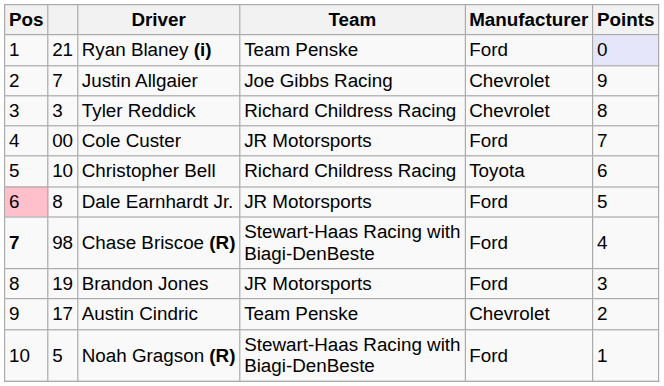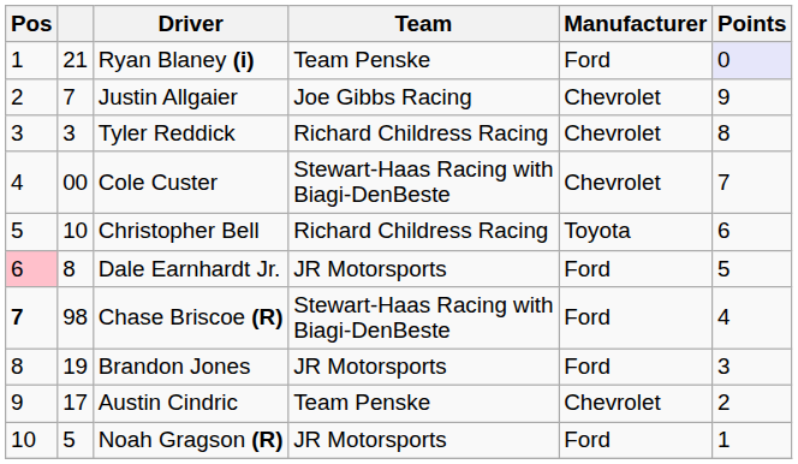Cole Custer | Team: JR Motorsports -> Stewart-Haas Racing with Biagi-DenBeste
Cole Custer | Manufacturer: Ford -> Chevrolet
Noah Gragson (R) | Team: Stewart-Haas Racing with Biagi-DenBeste -> JR Motorsports
